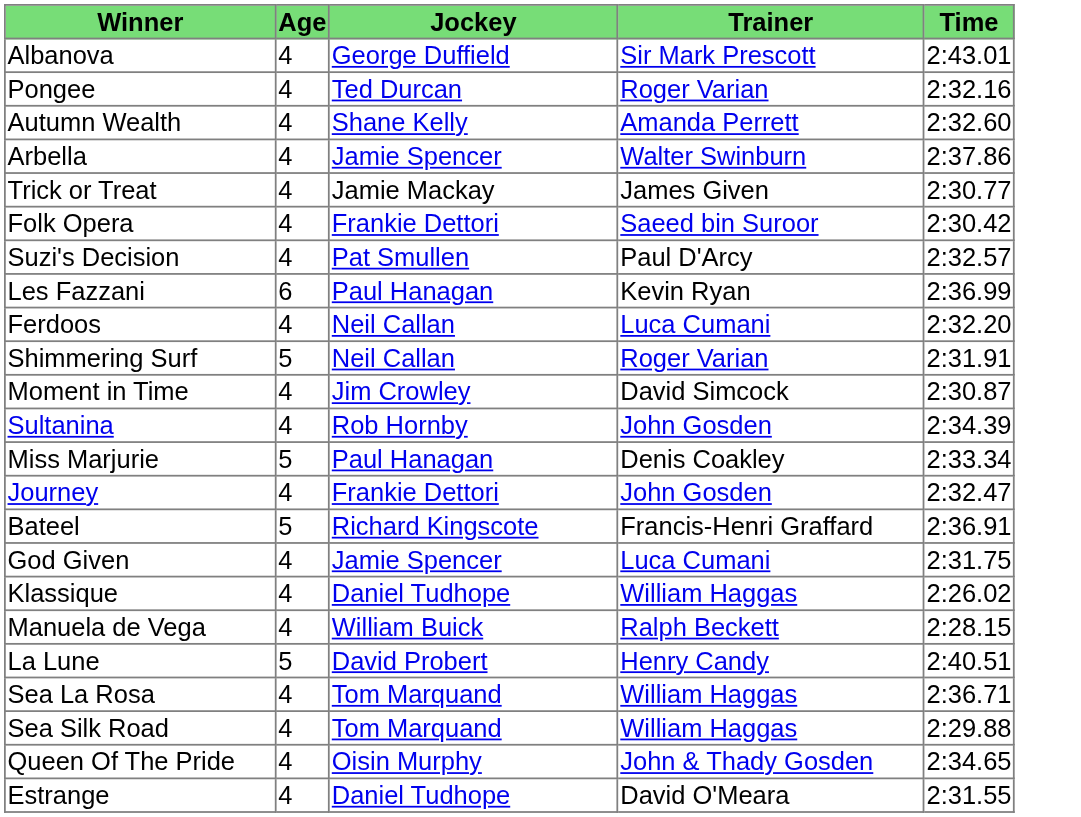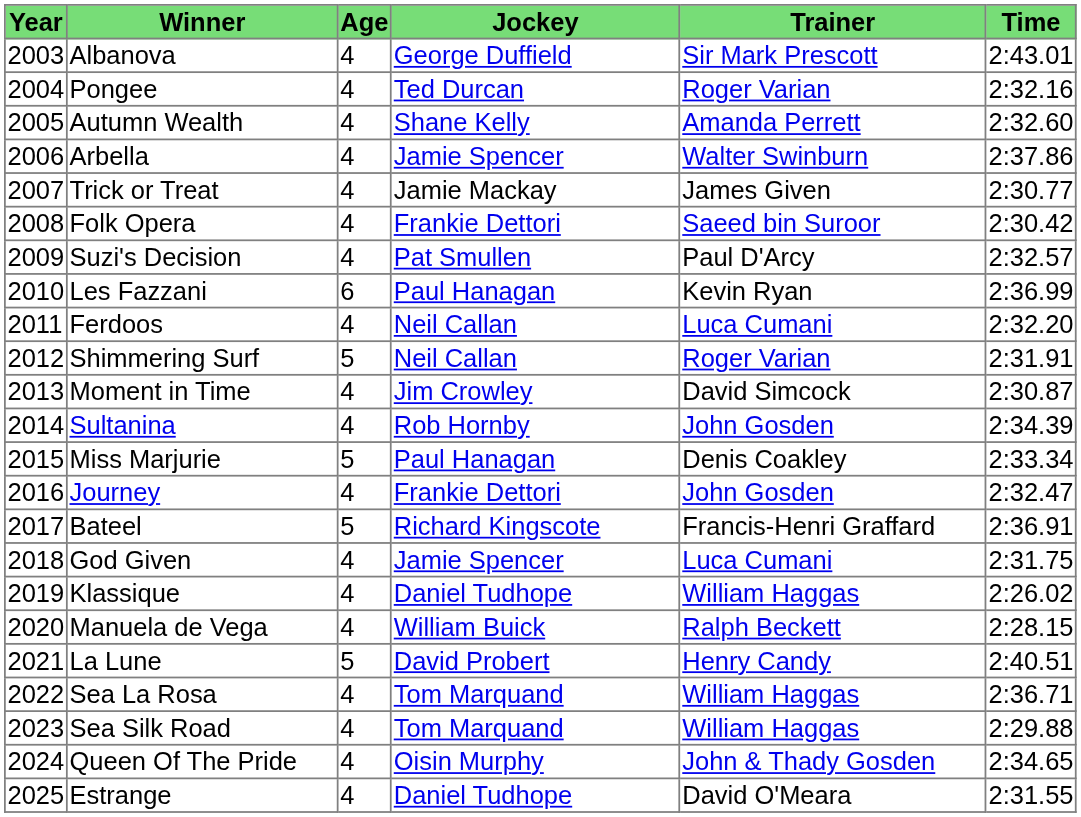+ column: Year | 2003 | 2004 | 2005 | 2006 | 2007 | 2008 | 2009 | 2010 | 2011 | 2012 | 2013 | 2014 | 2015 | 2016 | 2017 | 2018 | 2019 | 2020 | 2021 | 2022 | 2023 | 2024 | 2025
